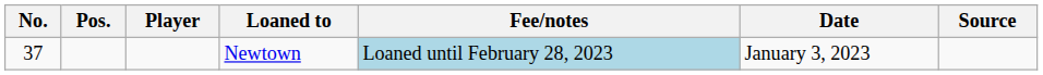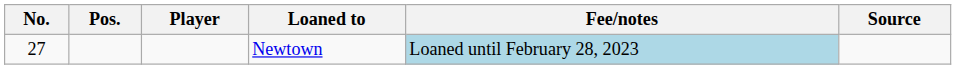- column: Date | January 3, 2023
Newtown | No.: 37 -> 27
